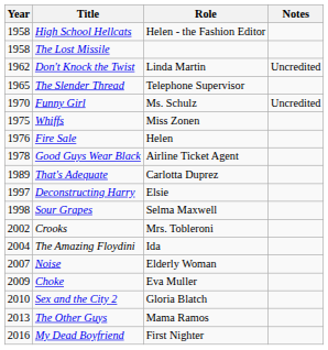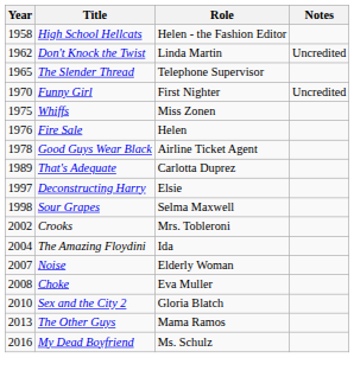- row: 1958 | The Lost Missile
Funny Girl | Role: Ms. Schulz -> First Nighter
Choke | Year: 2009 -> 2008
My Dead Boyfriend | Role: First Nighter -> Ms. Schulz
